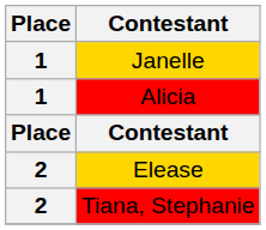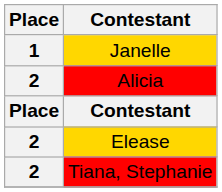Alicia | Place: 1 -> 2
